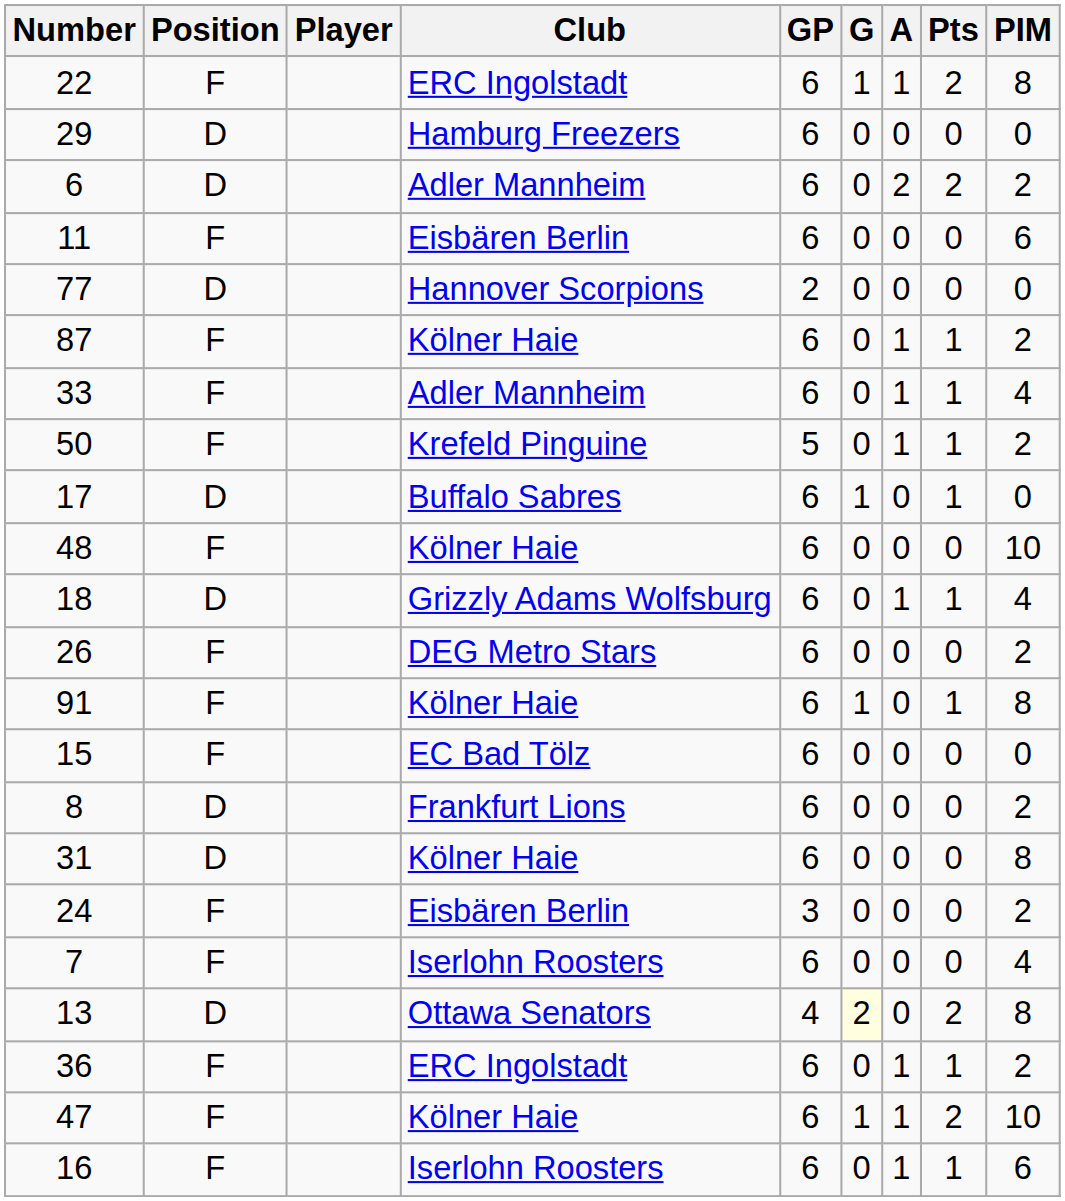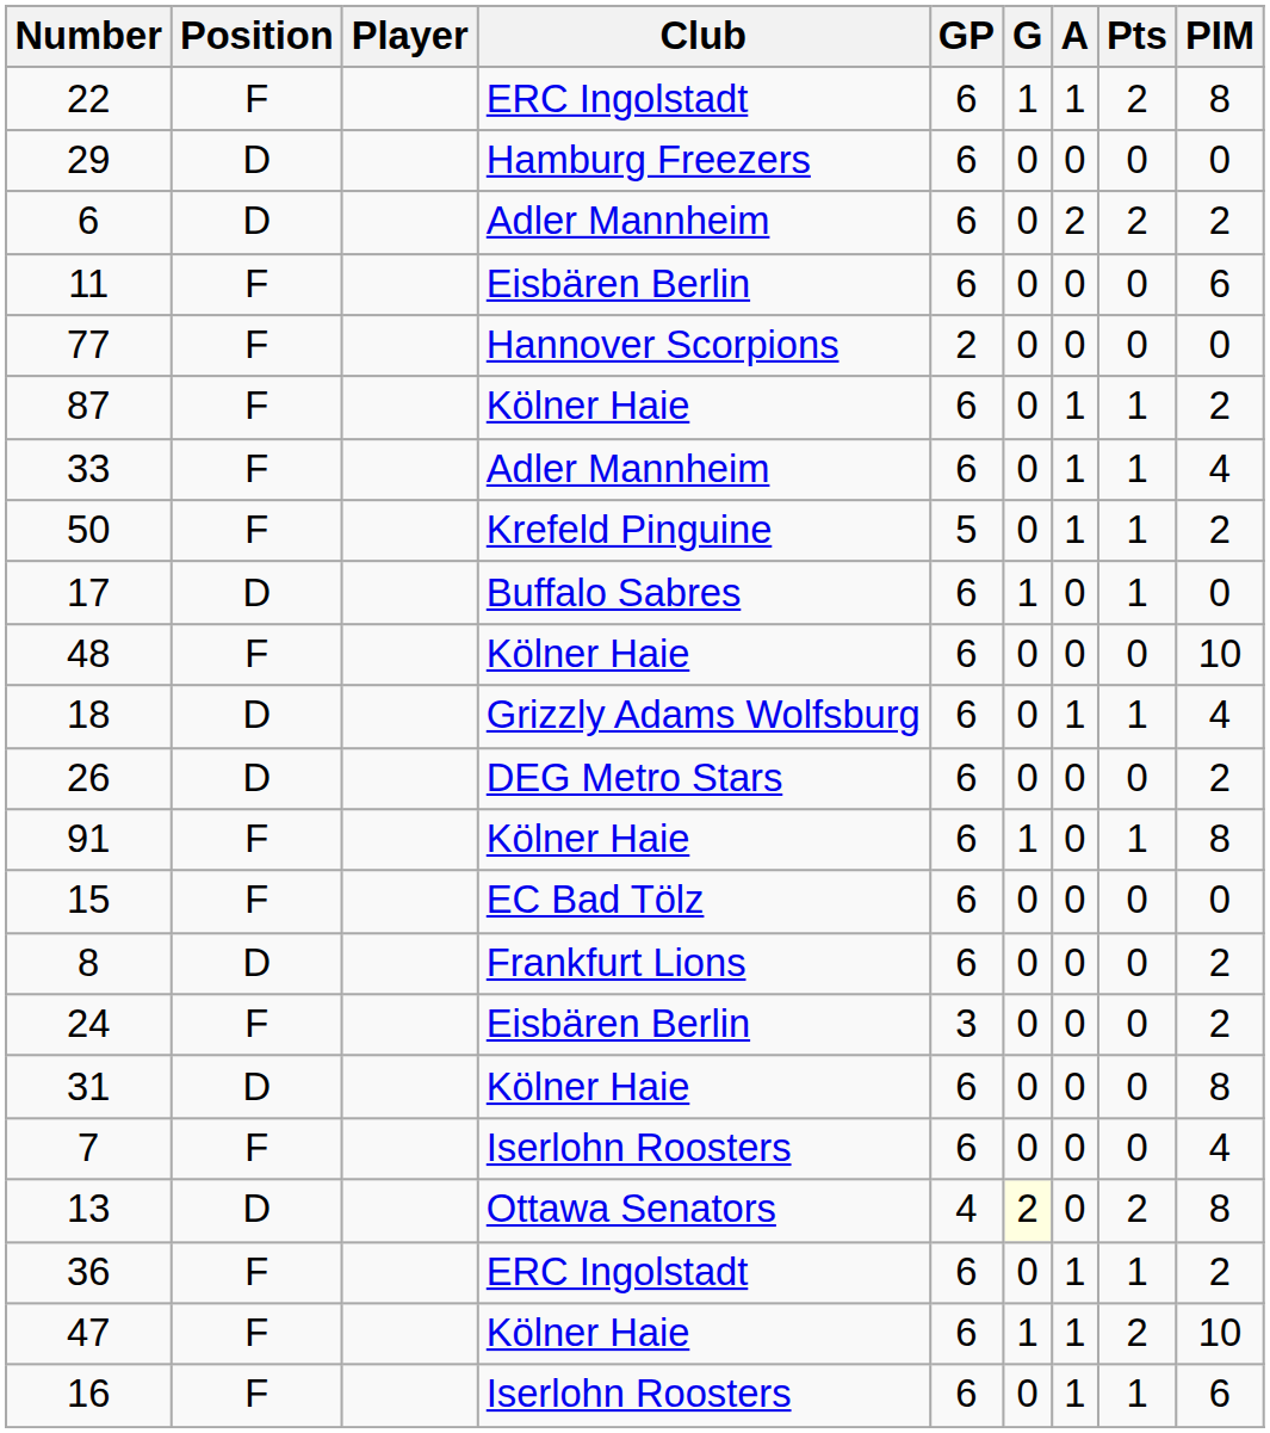77 | Position: D -> F
26 | Position: F -> D
rows swapped: 24 <-> 31
